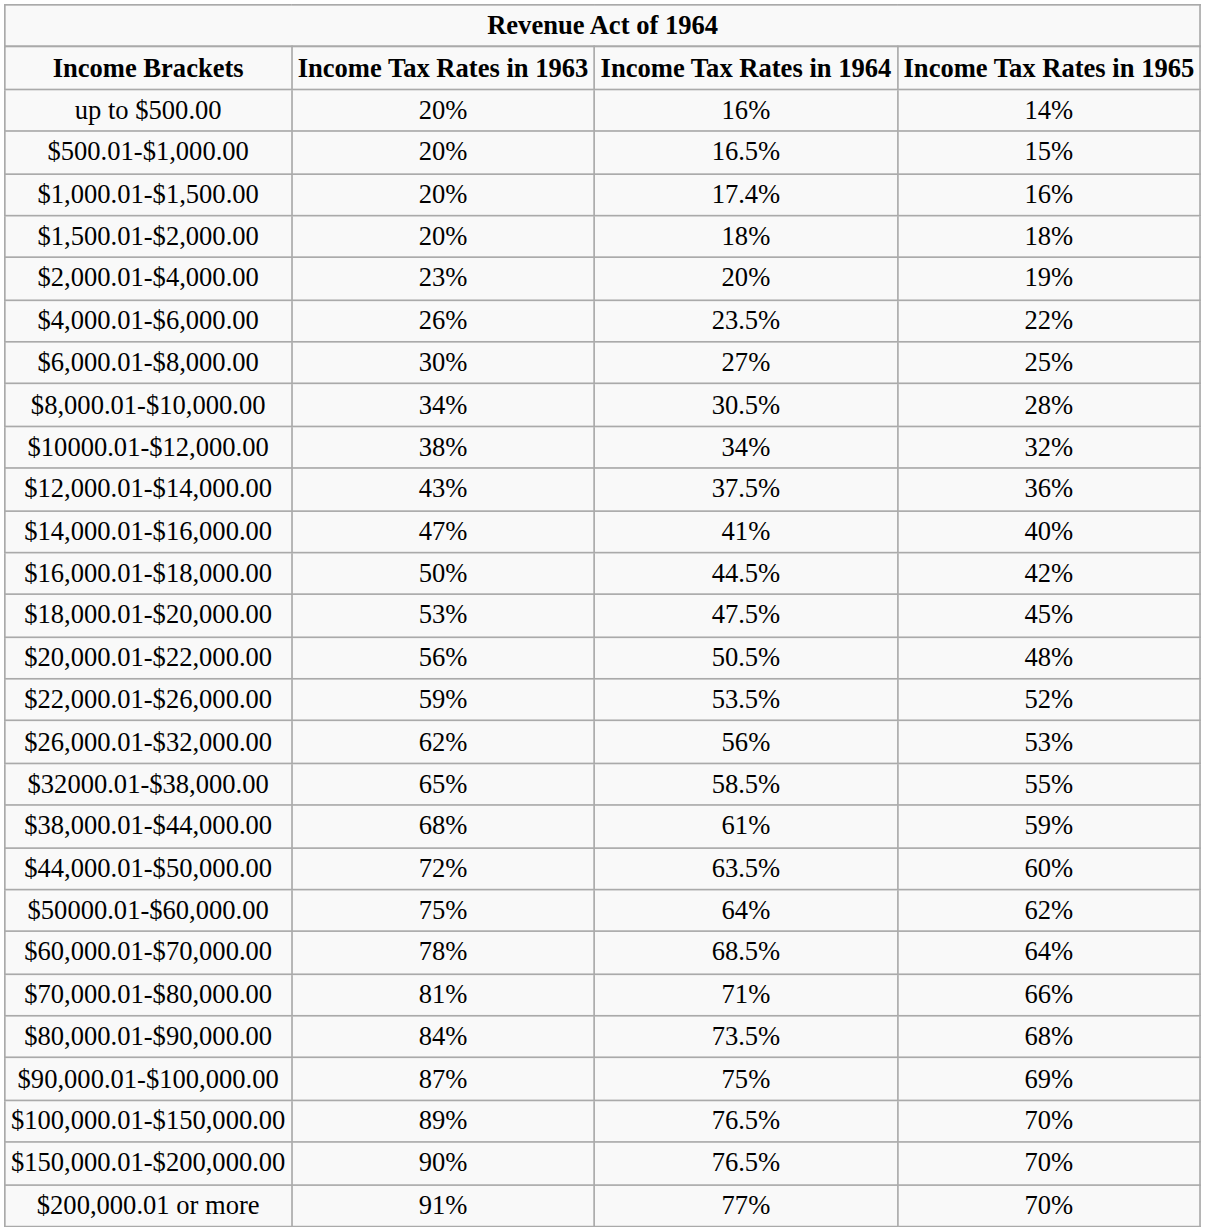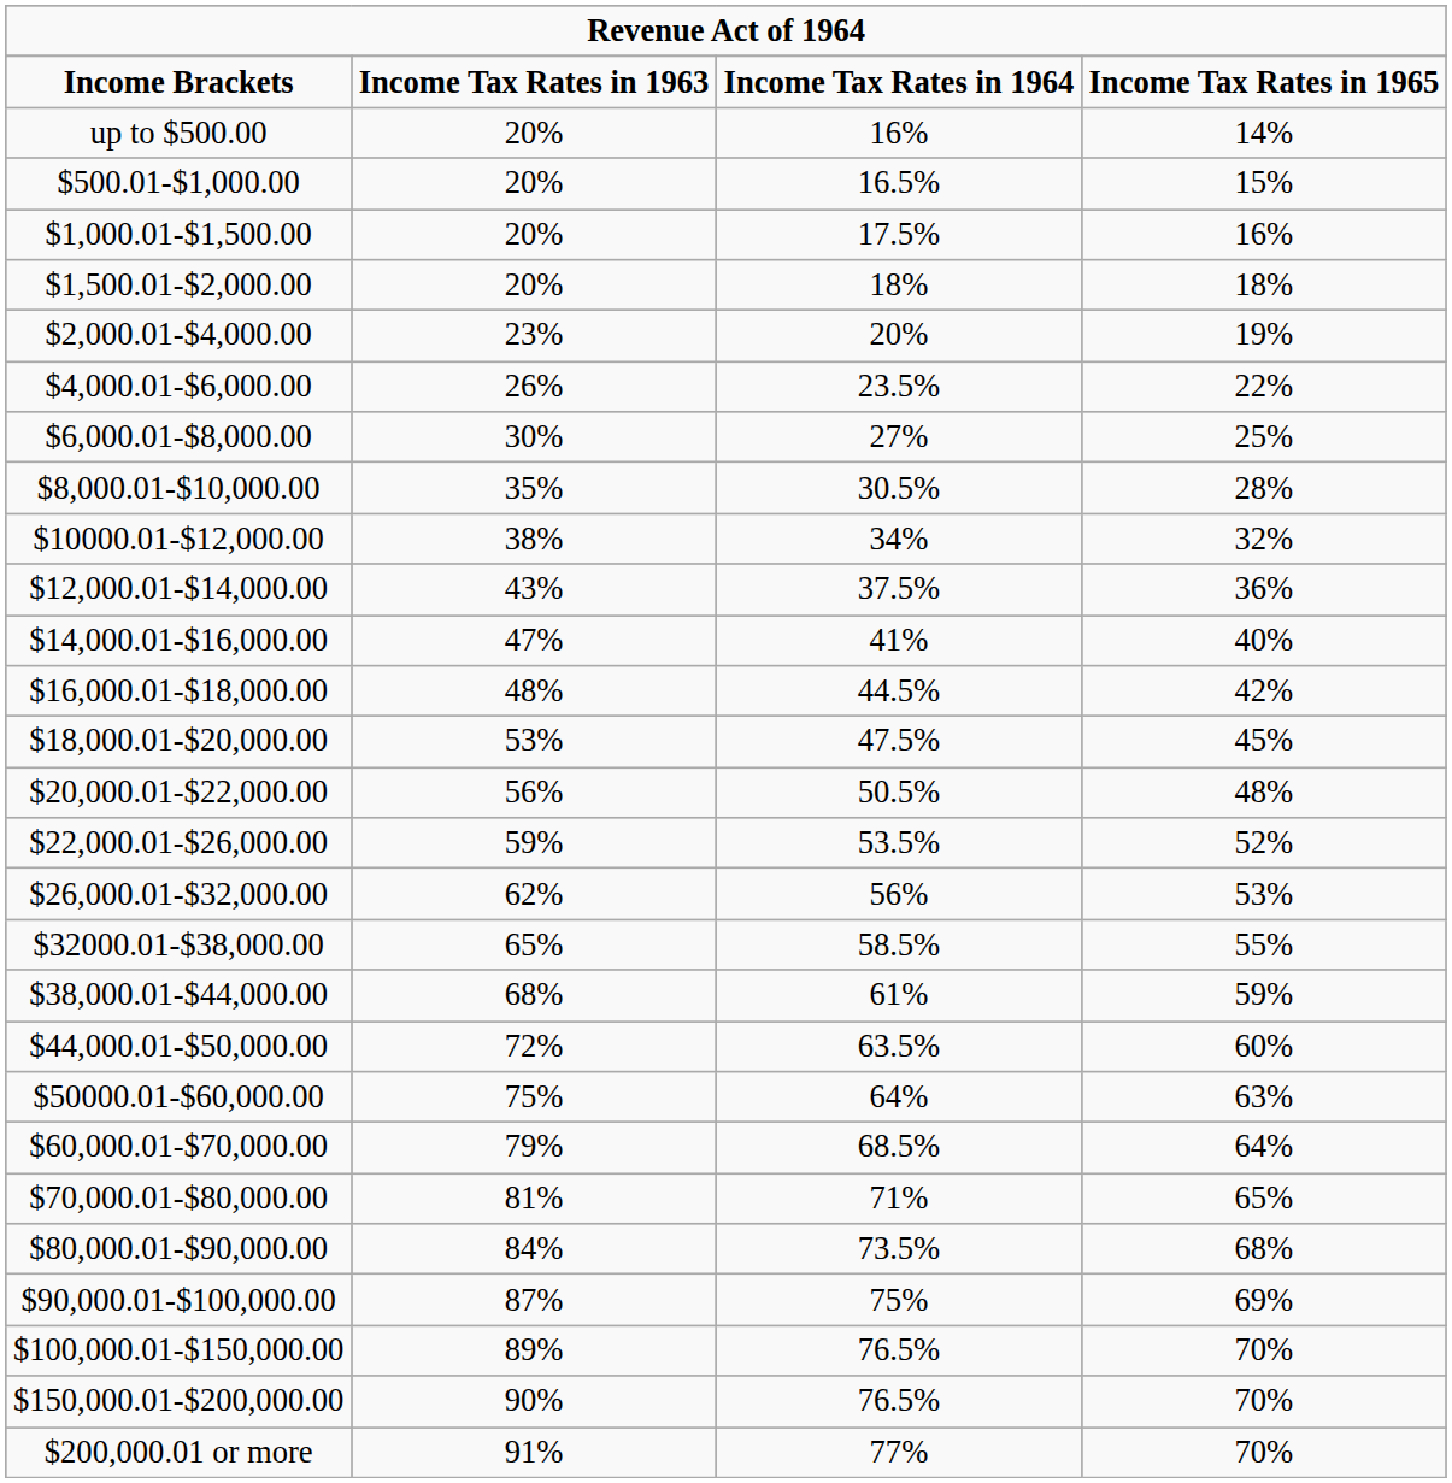$1,000.01-$1,500.00 | column 3: 17.4% -> 17.5%
$8,000.01-$10,000.00 | column 2: 34% -> 35%
$16,000.01-$18,000.00 | column 2: 50% -> 48%
$50000.01-$60,000.00 | column 4: 62% -> 63%
$60,000.01-$70,000.00 | column 2: 78% -> 79%
$70,000.01-$80,000.00 | column 4: 66% -> 65%
